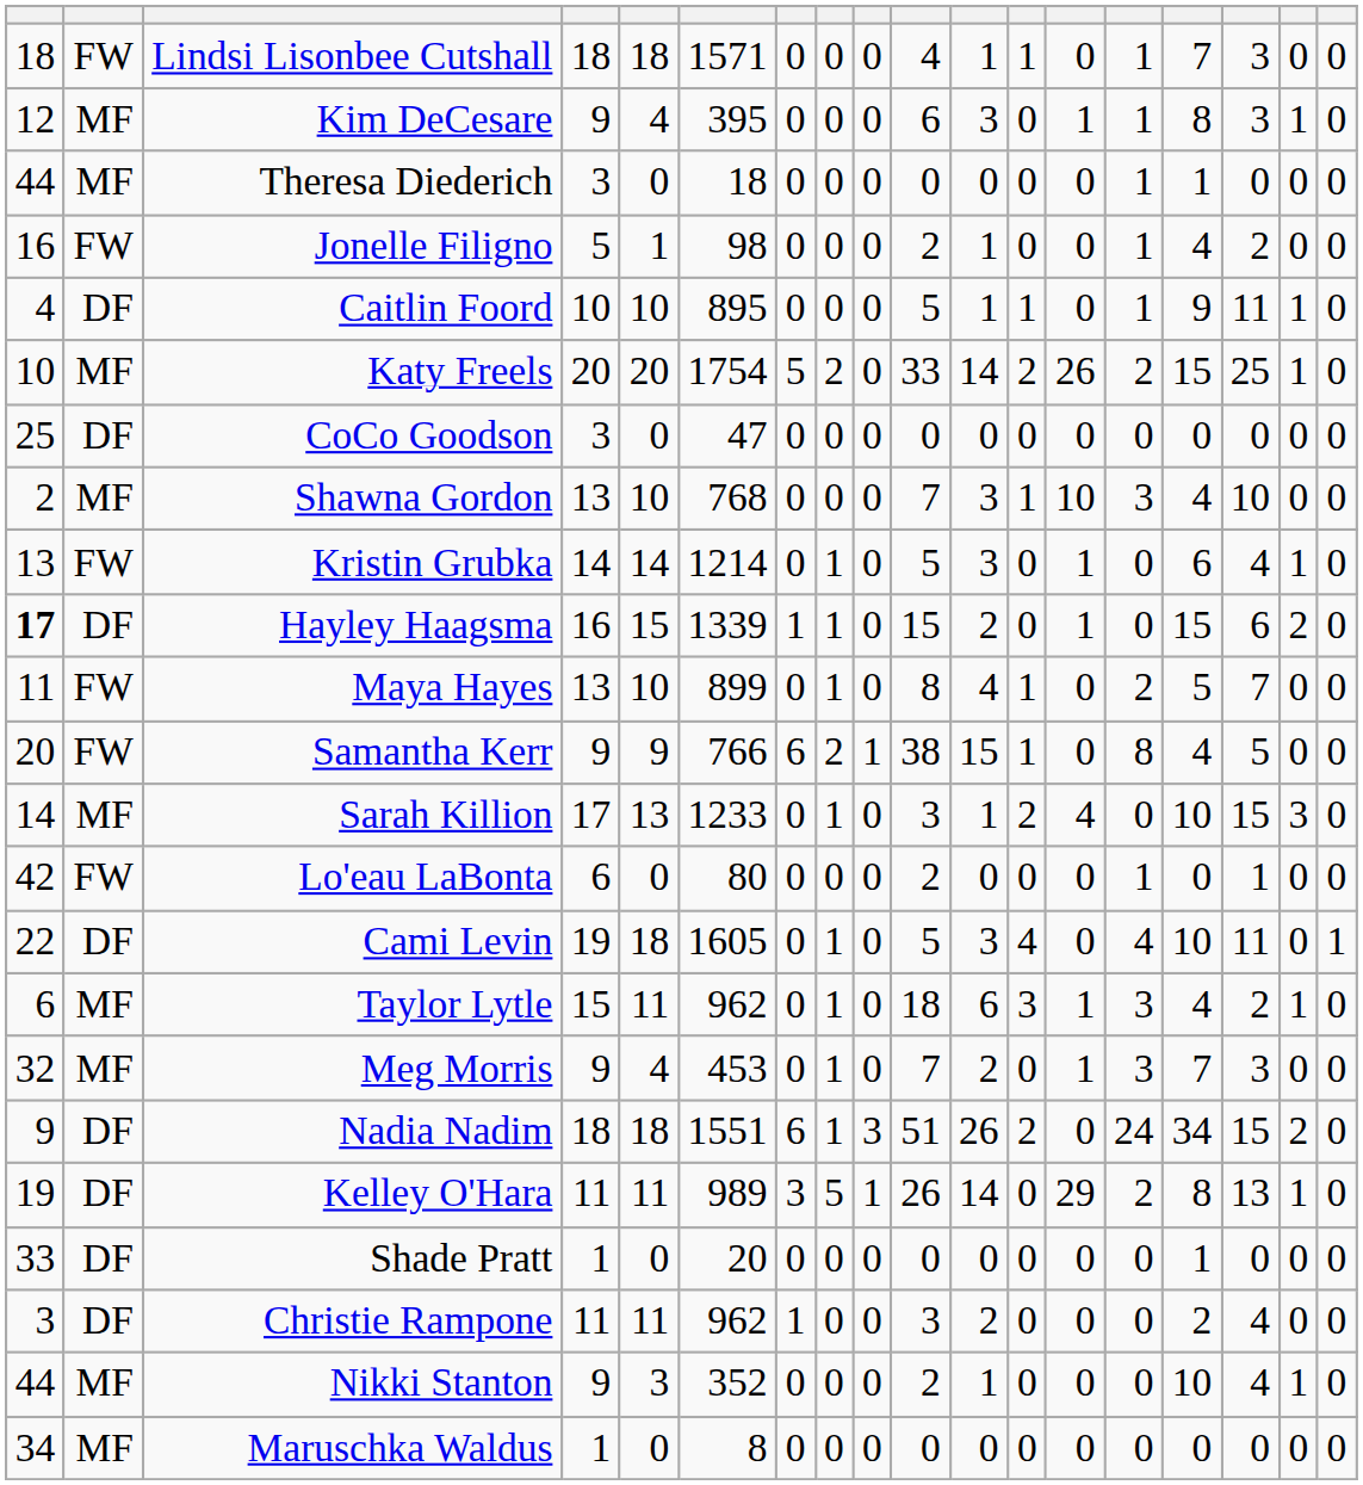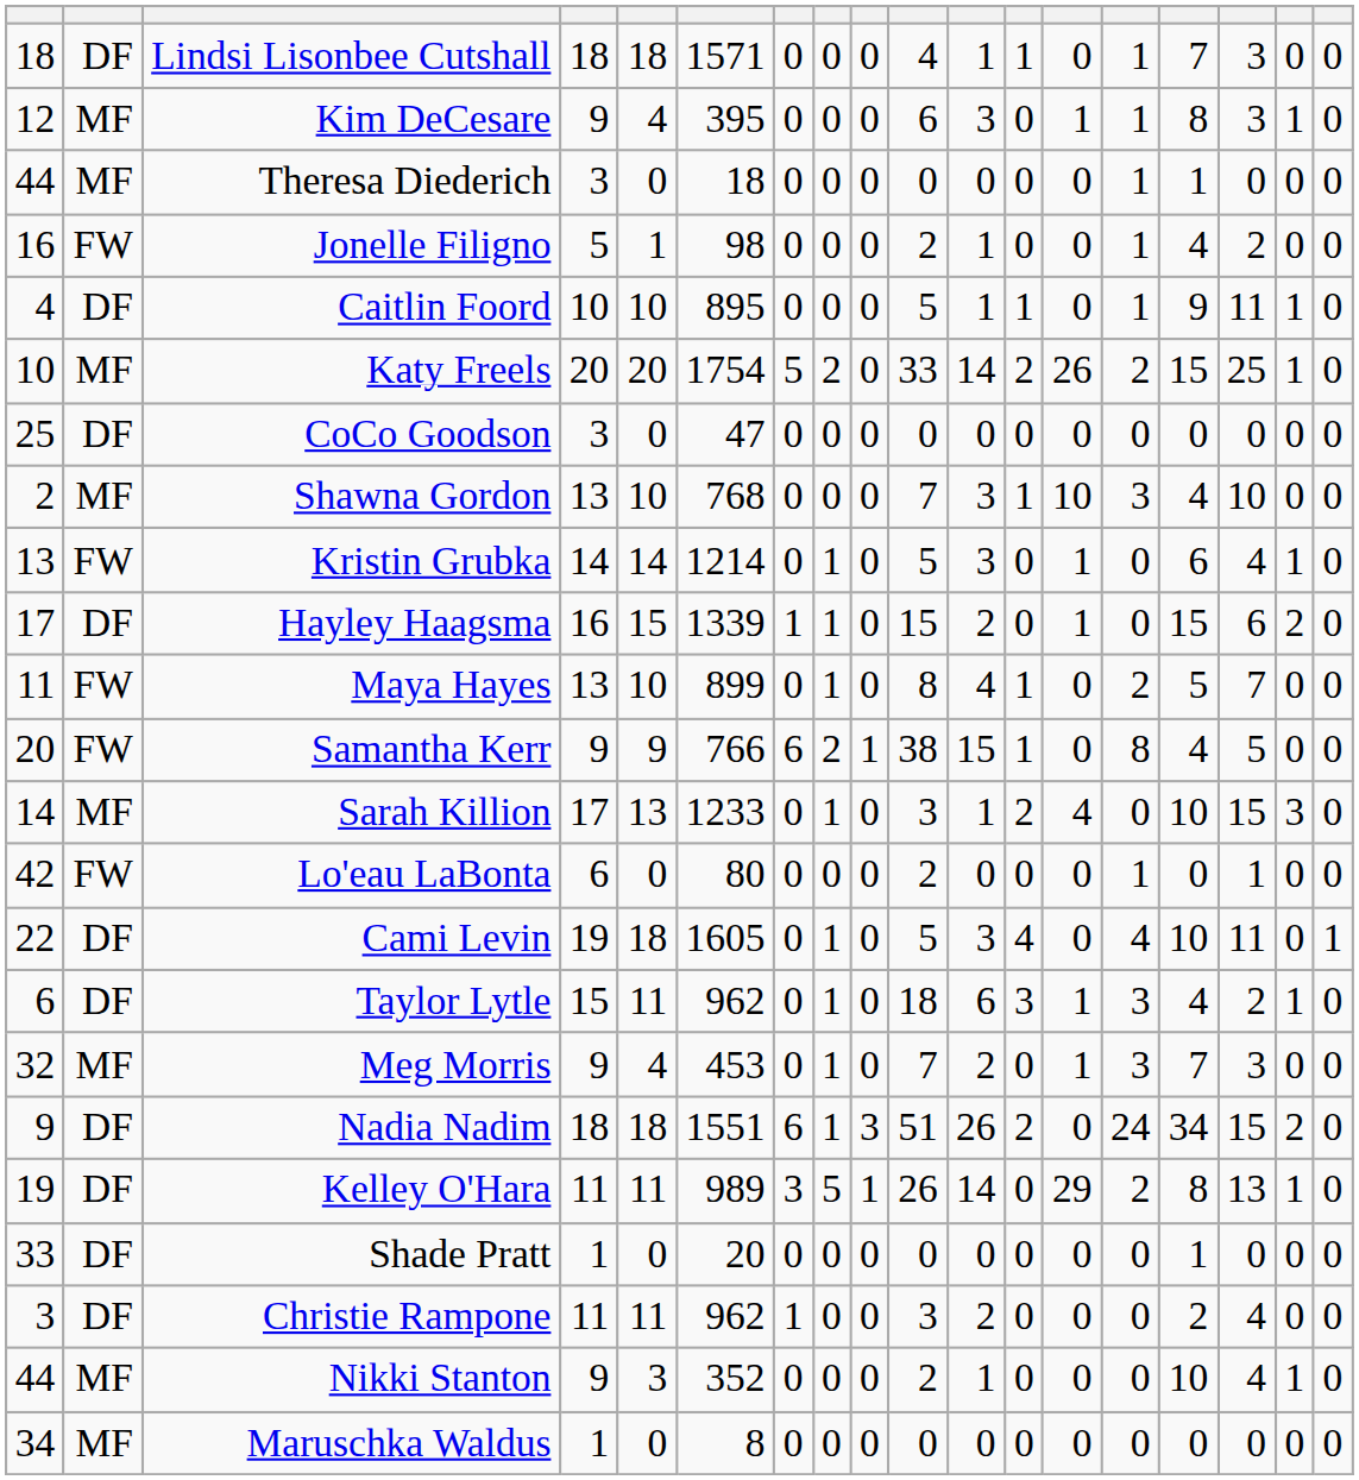Lindsi Lisonbee Cutshall | column 2: FW -> DF
Hayley Haagsma | column 1: bold -> normal
Taylor Lytle | column 2: MF -> DF
